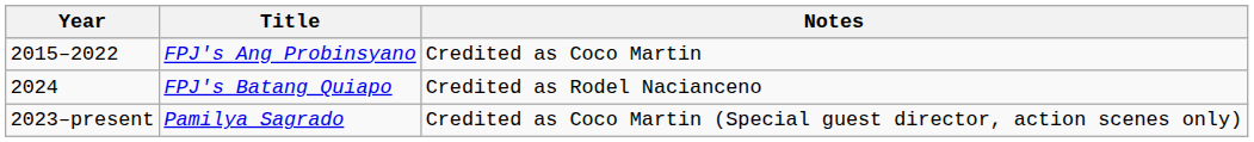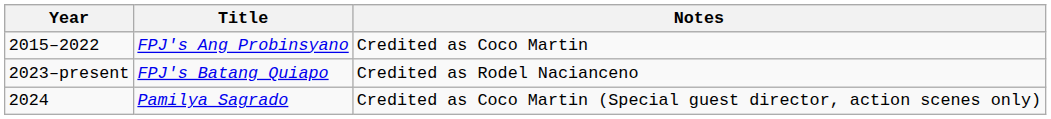FPJ's Batang Quiapo | Year: 2024 -> 2023–present
Pamilya Sagrado | Year: 2023–present -> 2024
